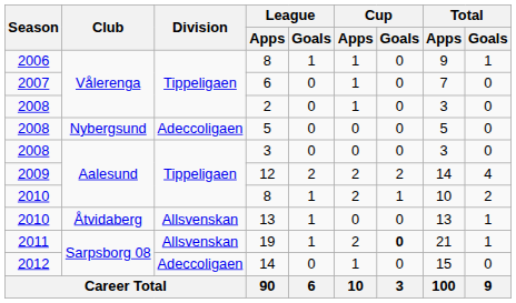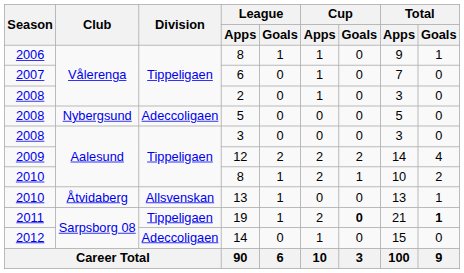19 | Division: Allsvenskan -> Tippeligaen
19 | Total / Goals: normal -> bold
